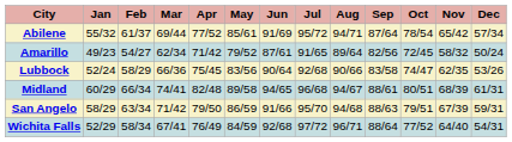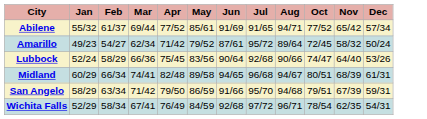- column: Sep | 87/64 | 82/56 | 83/58 | 88/61 | 88/63 | 88/64
Abilene | Jul: 95/72 -> 91/65
Abilene | Oct: 78/54 -> 77/52
Amarillo | Jul: 91/65 -> 95/72
Lubbock | Nov: 62/35 -> 64/40
Wichita Falls | Oct: 77/52 -> 78/54
Wichita Falls | Nov: 64/40 -> 62/35
